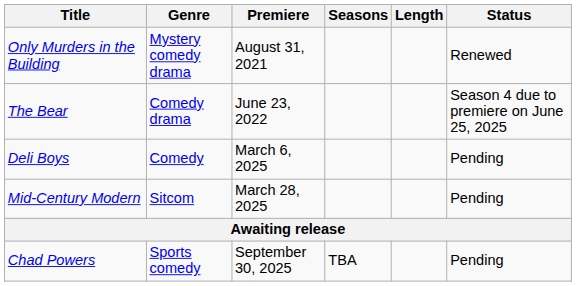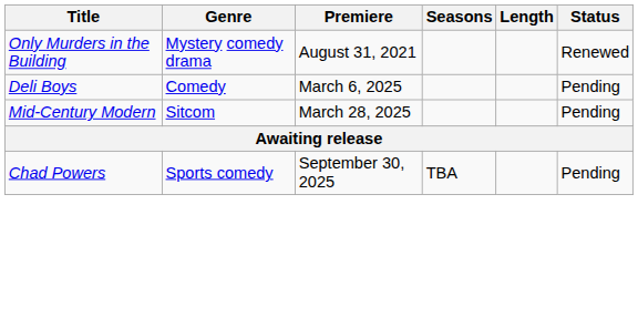- row: The Bear | Comedy drama | June 23, 2022 | Season 4 due to premiere on June 25, 2025
